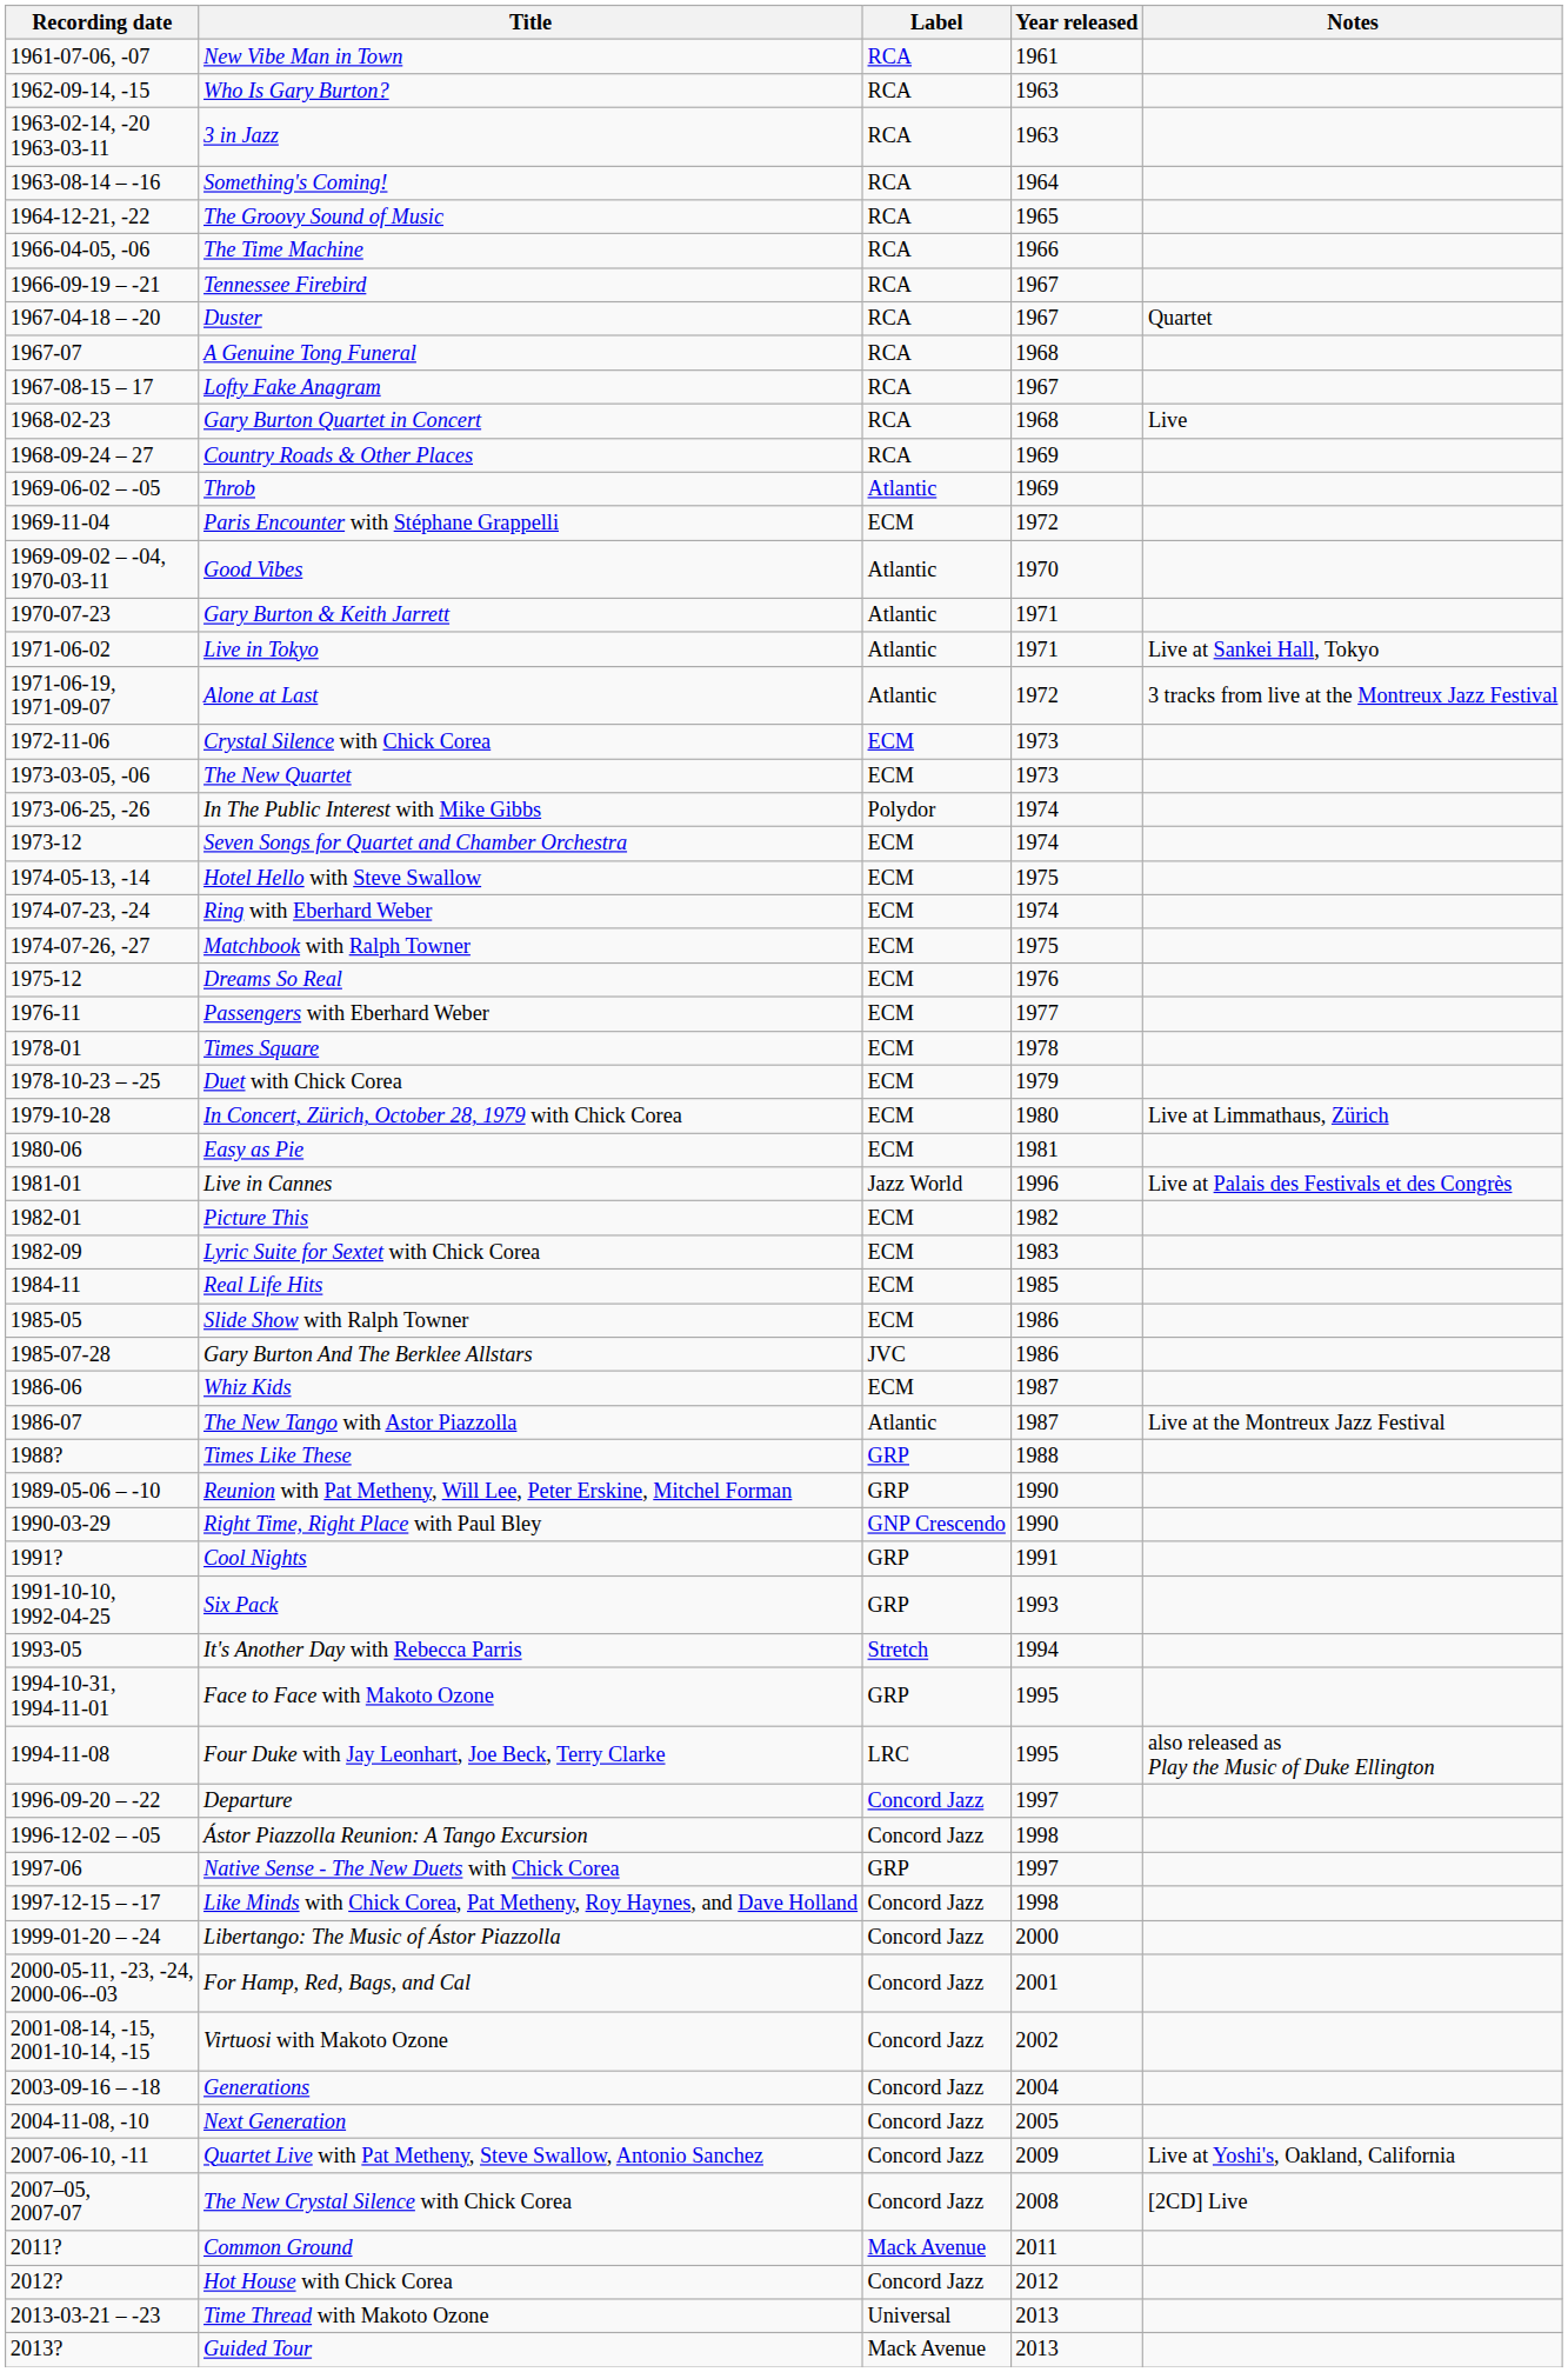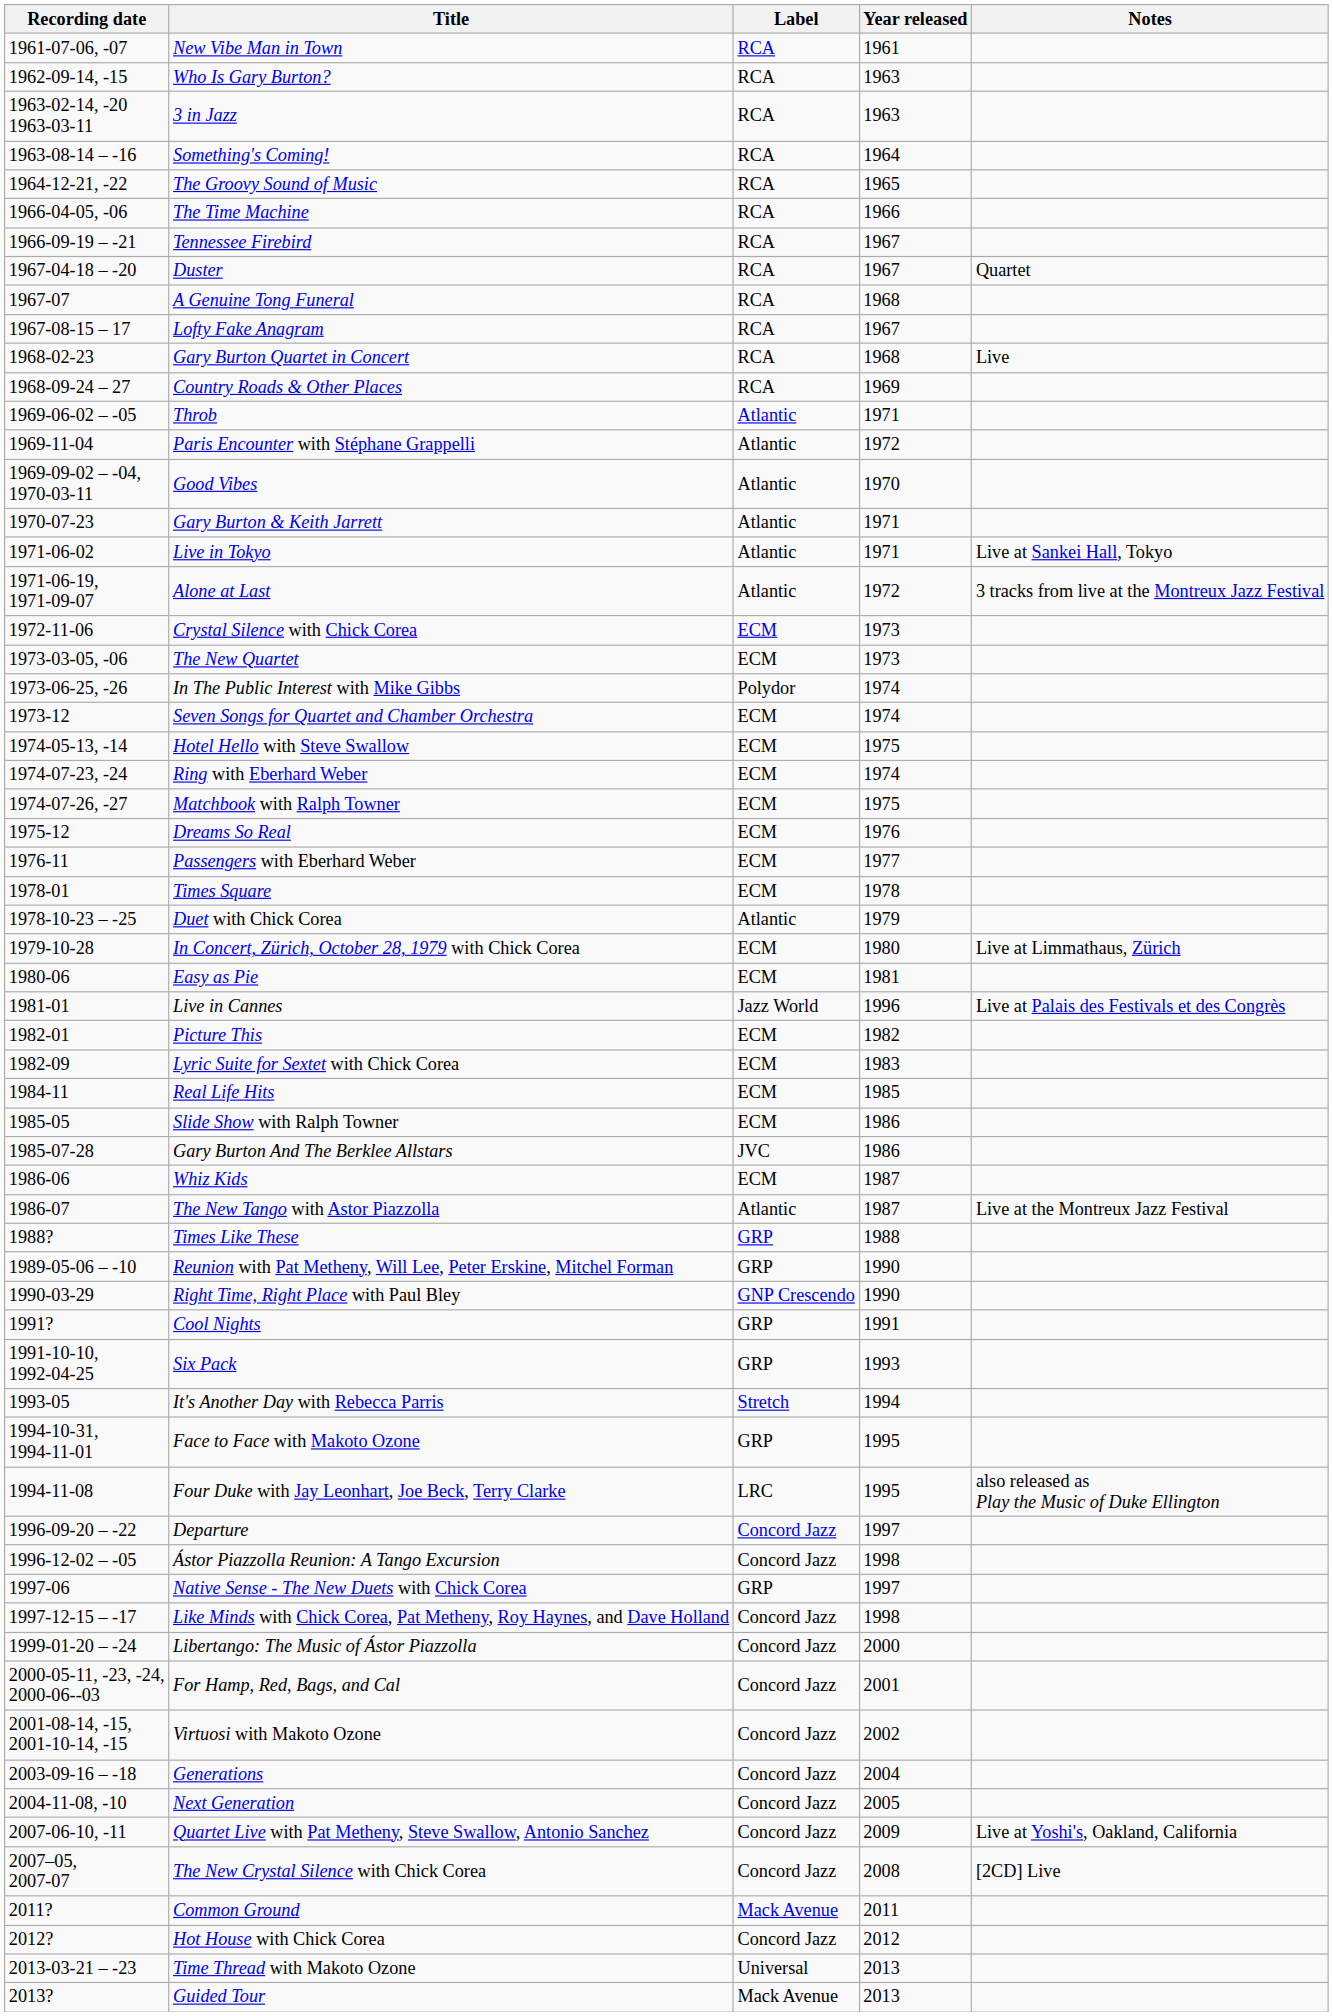Throb | Year released: 1969 -> 1971
Paris Encounter with Stéphane Grappelli | Label: ECM -> Atlantic
Duet with Chick Corea | Label: ECM -> Atlantic
